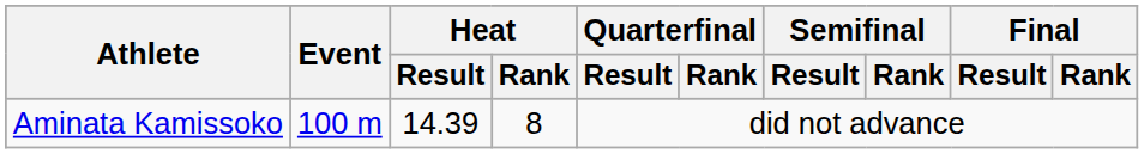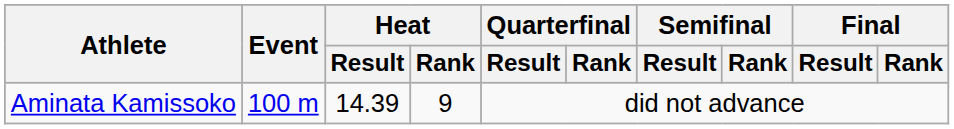Aminata Kamissoko | Heat / Rank: 8 -> 9
